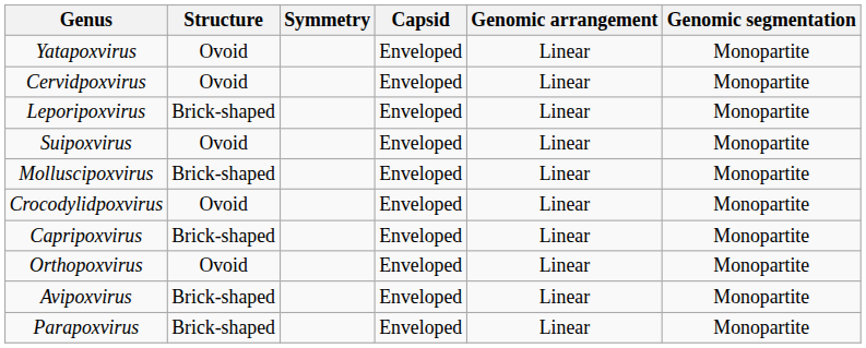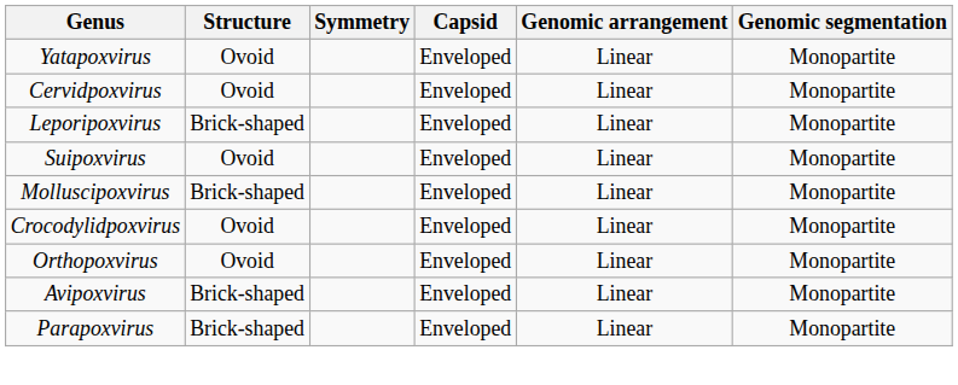- row: Capripoxvirus | Brick-shaped | Enveloped | Linear | Monopartite
